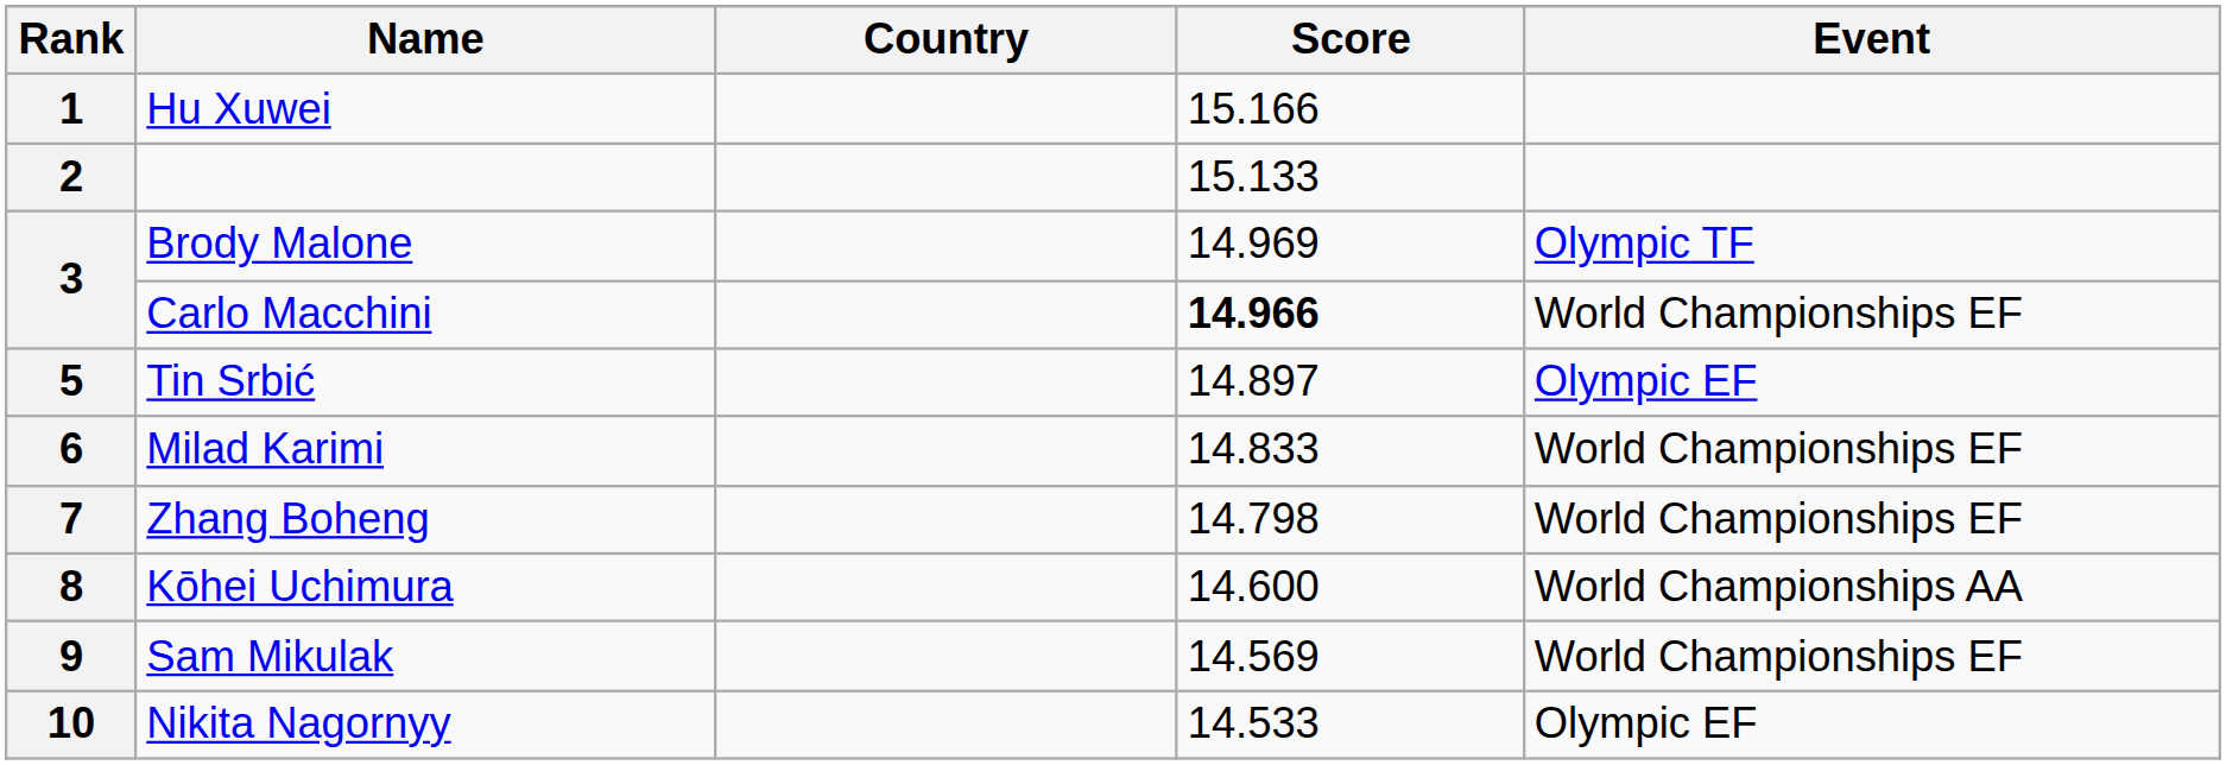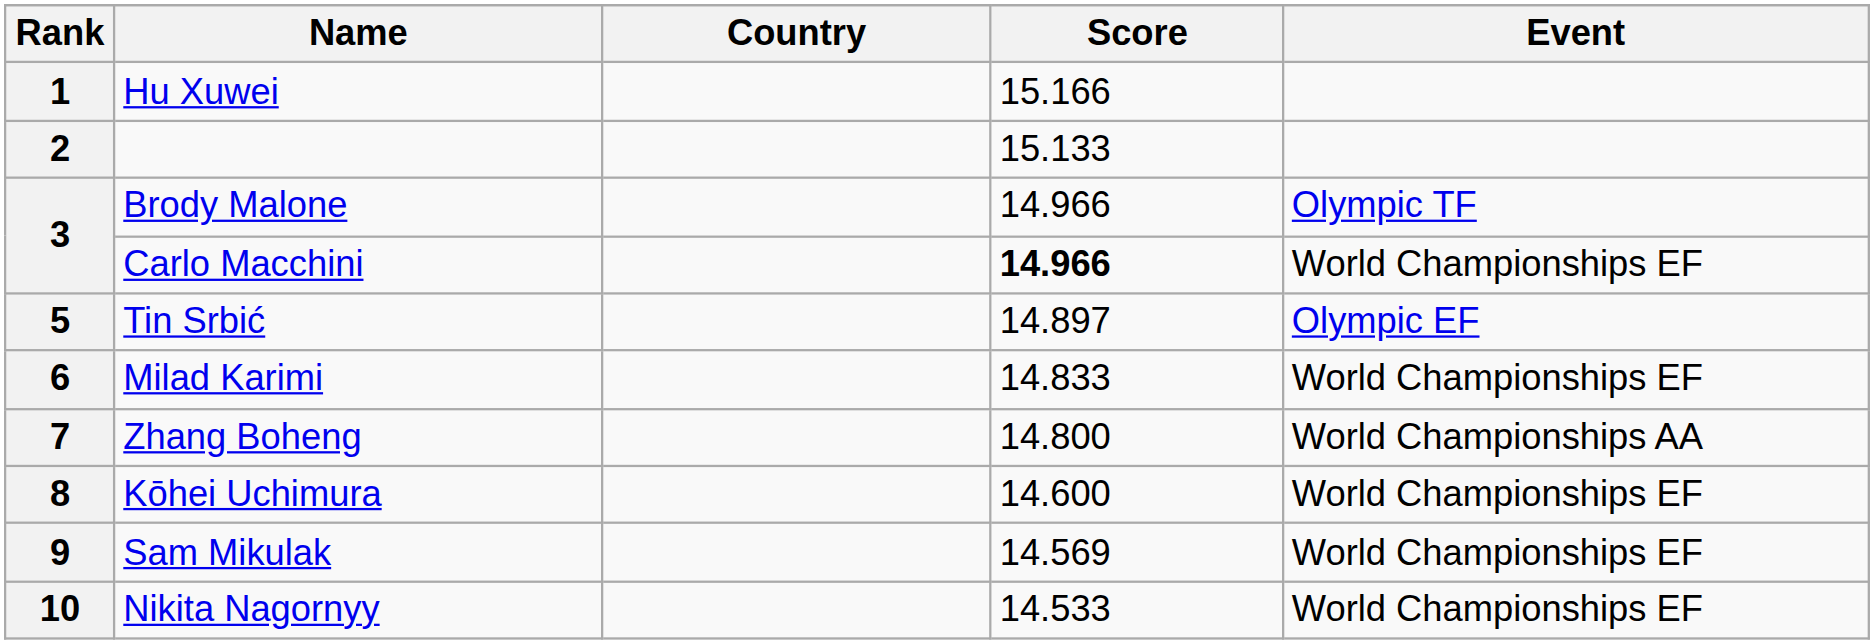3 / Brody Malone | Score: 14.969 -> 14.966
7 | Score: 14.798 -> 14.800
7 | Event: World Championships EF -> World Championships AA
8 | Event: World Championships AA -> World Championships EF
10 | Event: Olympic EF -> World Championships EF
